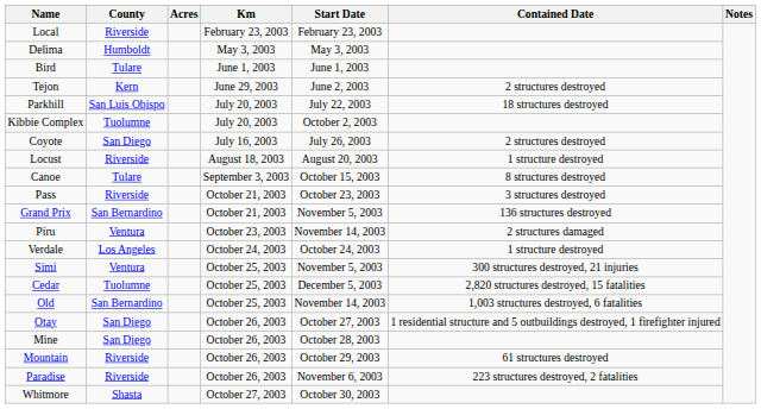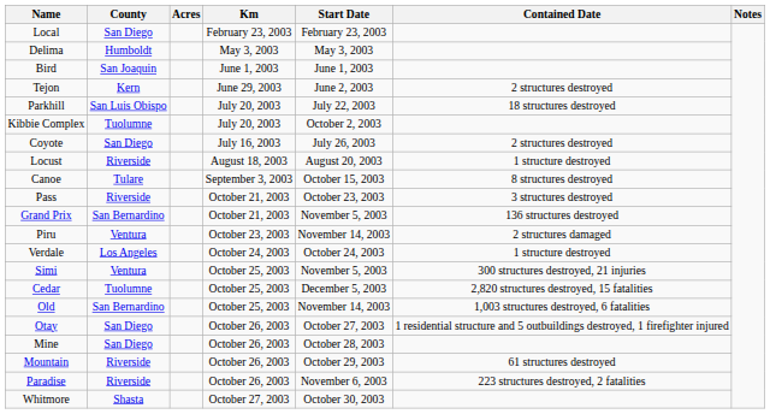Local | County: Riverside -> San Diego
Bird | County: Tulare -> San Joaquin
